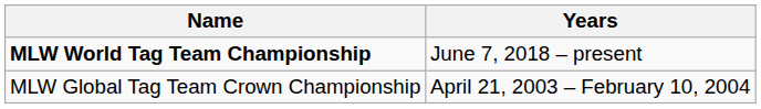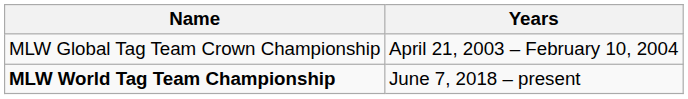rows swapped: MLW Global Tag Team Crown Championship <-> MLW World Tag Team Championship
